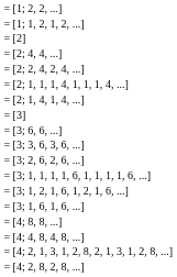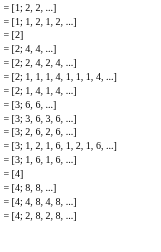- row: = [3]
- row: = [3; 1, 1, 1, 1, 6, 1, 1, 1, 1, 6, ...]
+ row: = [4]
- row: = [4; 2, 1, 3, 1, 2, 8, 2, 1, 3, 1, 2, 8, ...]
